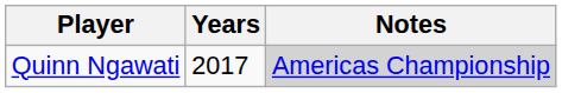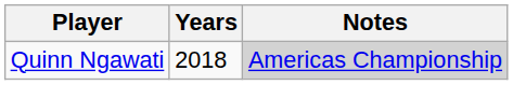Quinn Ngawati | Years: 2017 -> 2018
